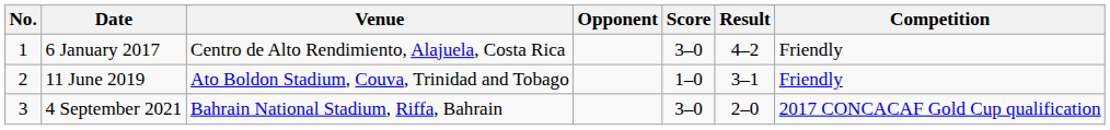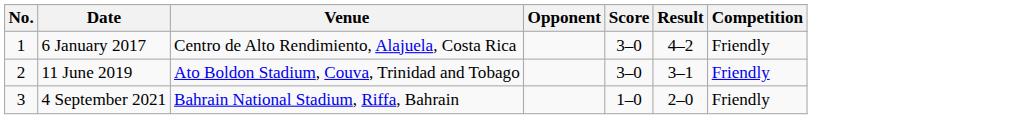11 June 2019 | Score: 1–0 -> 3–0
4 September 2021 | Score: 3–0 -> 1–0
4 September 2021 | Competition: 2017 CONCACAF Gold Cup qualification -> Friendly
